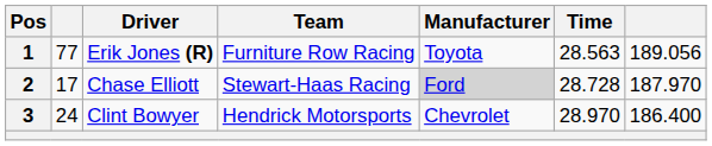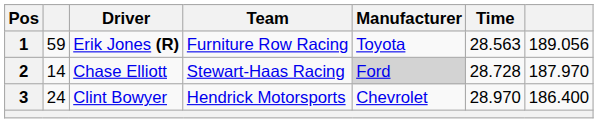1 | column 2: 77 -> 59
2 | column 2: 17 -> 14
